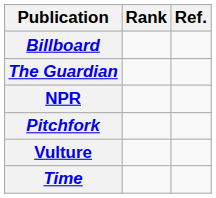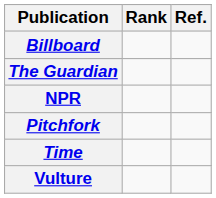rows swapped: Time <-> Vulture
